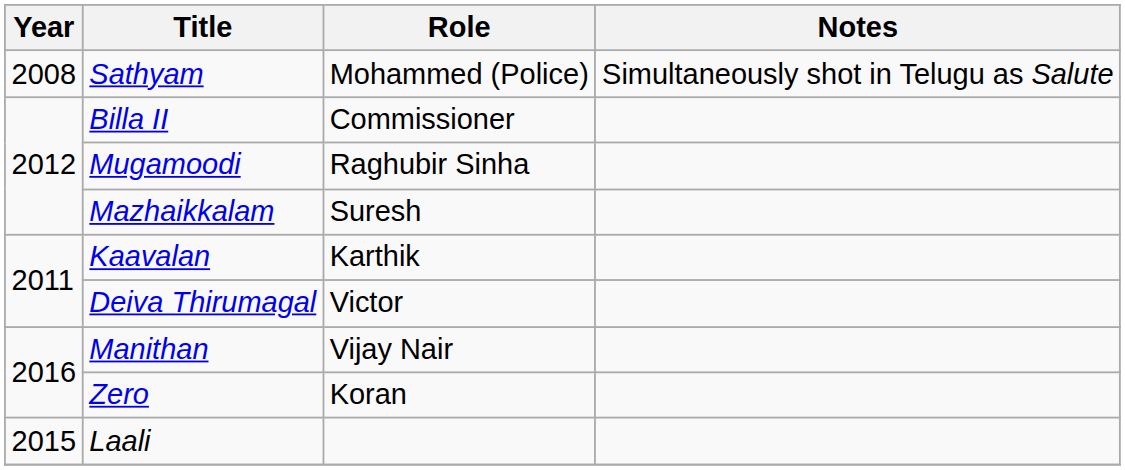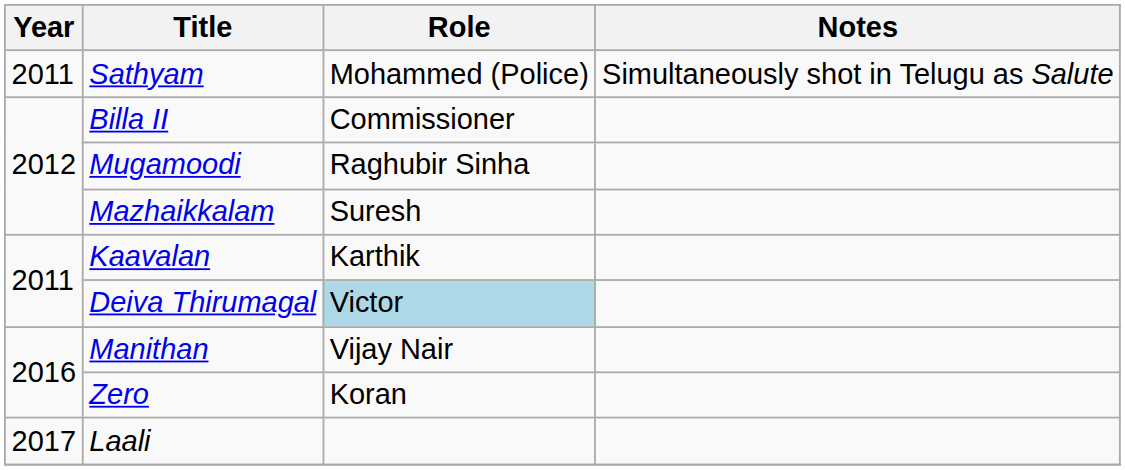Sathyam | Year: 2008 -> 2011
Deiva Thirumagal | Role: no background -> lightblue background
Laali | Year: 2015 -> 2017
